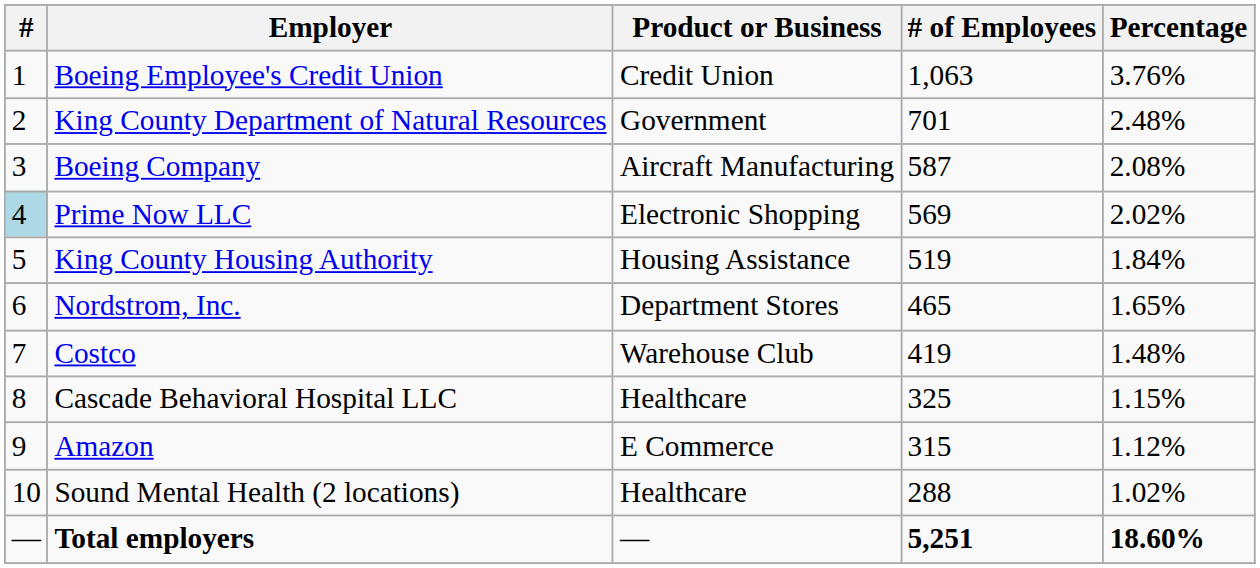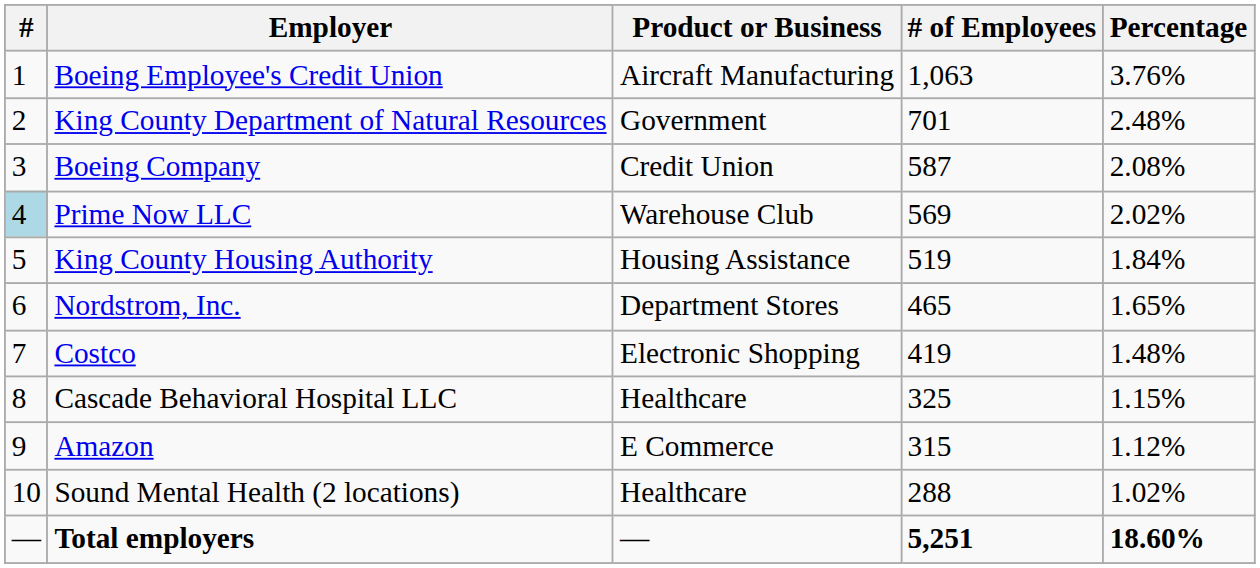Boeing Employee's Credit Union | Product or Business: Credit Union -> Aircraft Manufacturing
Boeing Company | Product or Business: Aircraft Manufacturing -> Credit Union
Prime Now LLC | Product or Business: Electronic Shopping -> Warehouse Club
Costco | Product or Business: Warehouse Club -> Electronic Shopping
